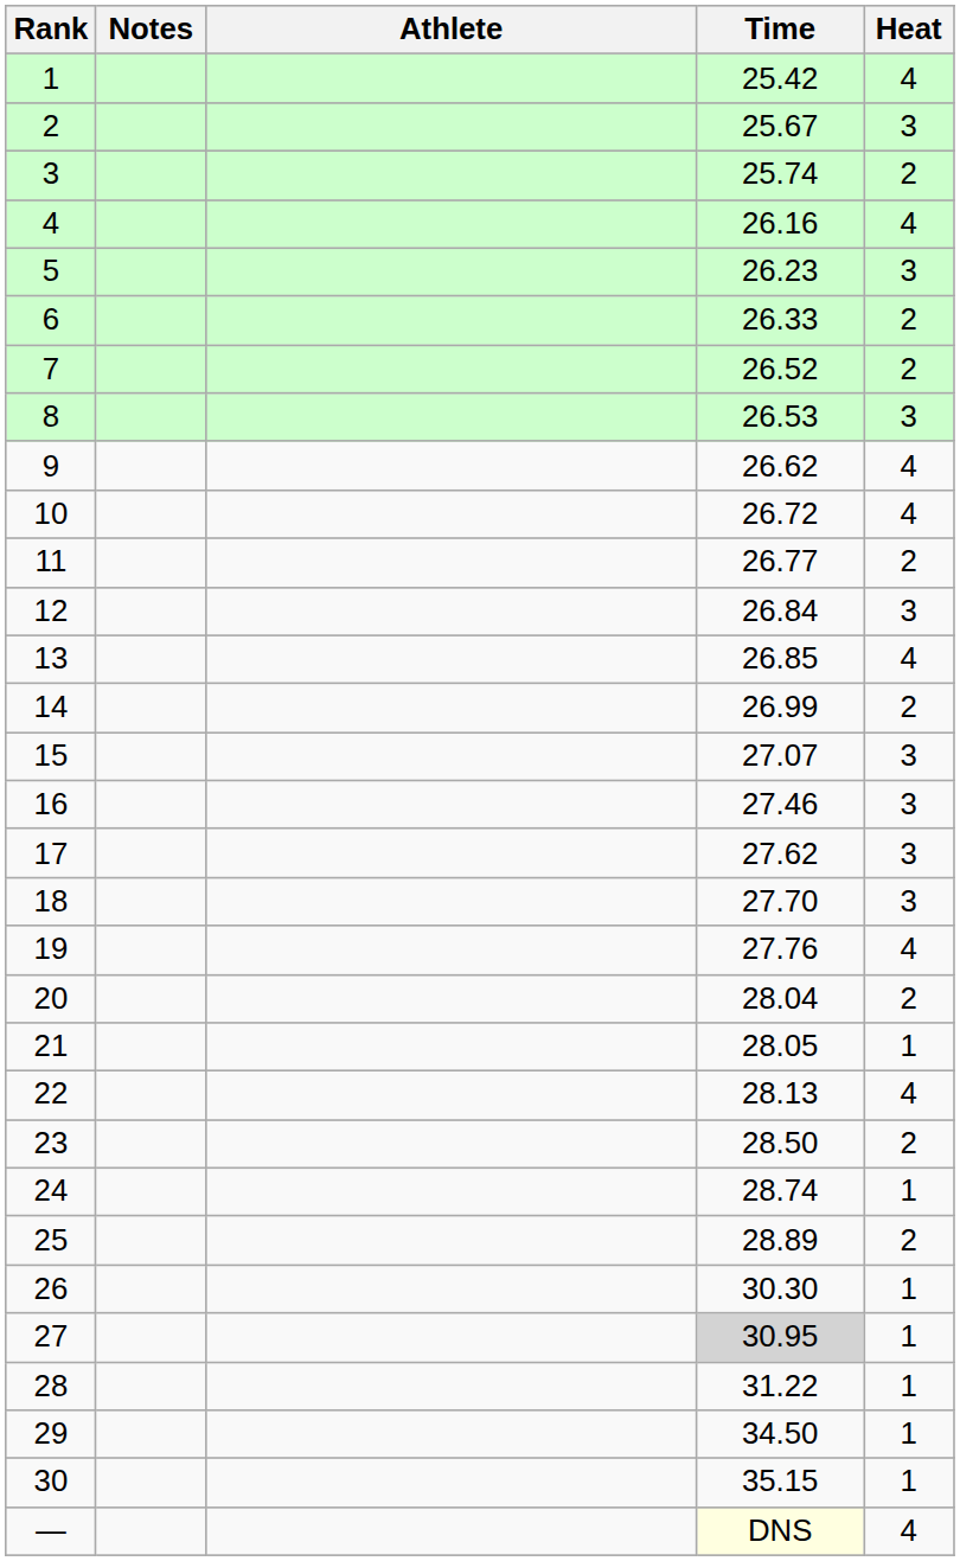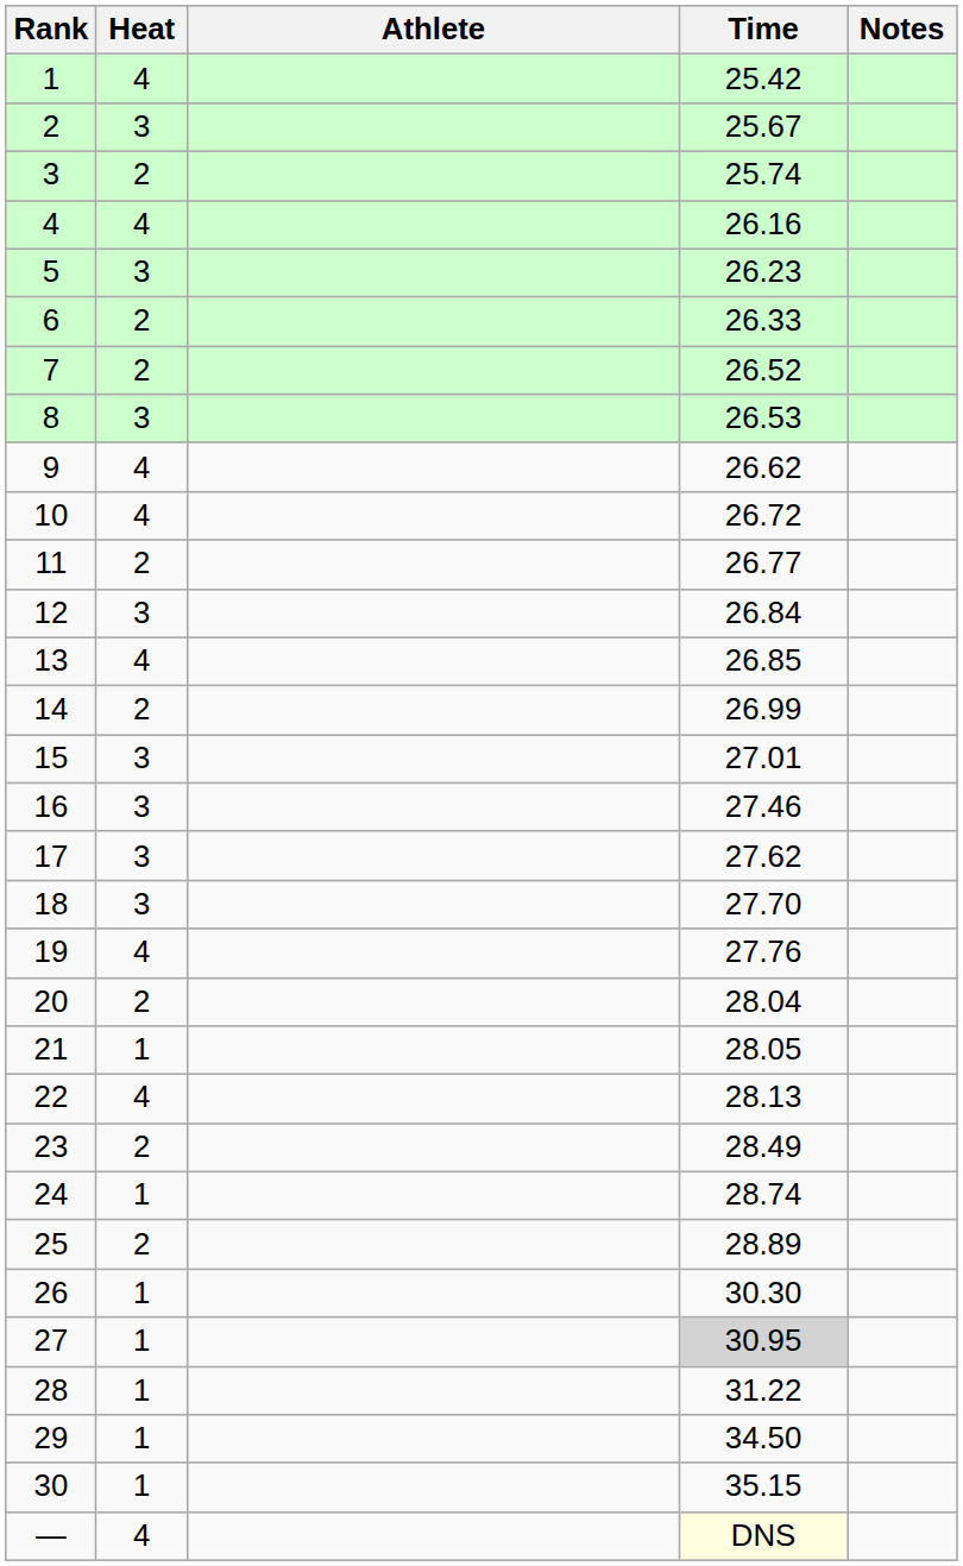columns swapped: Heat <-> Notes
15 | Time: 27.07 -> 27.01
23 | Time: 28.50 -> 28.49
